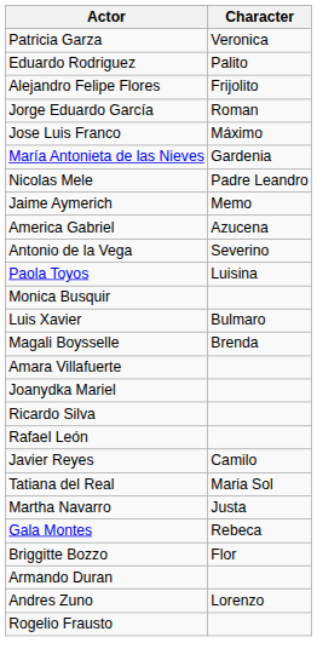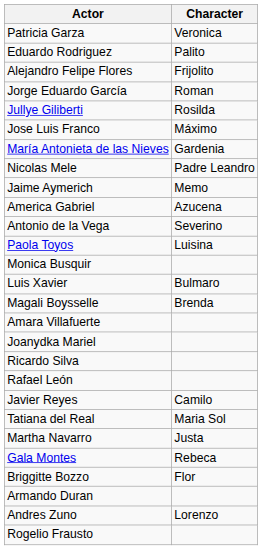+ row: Jullye Giliberti | Rosilda
